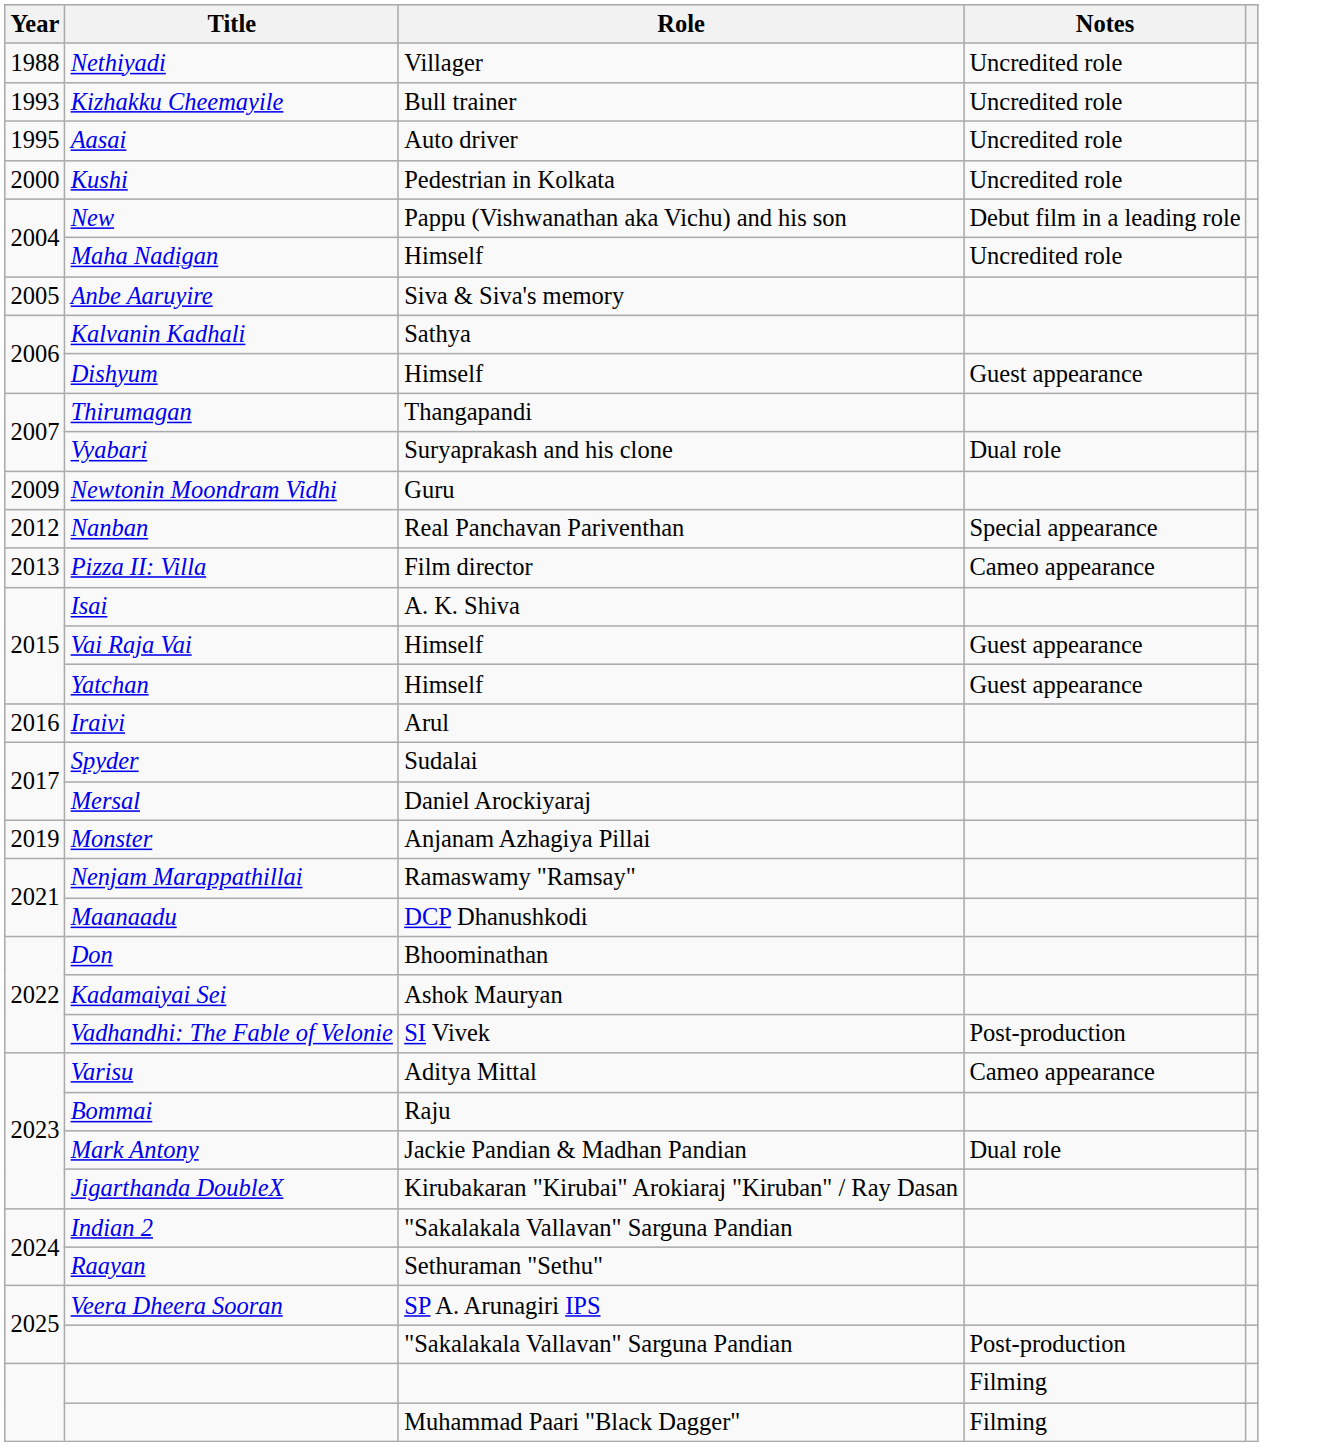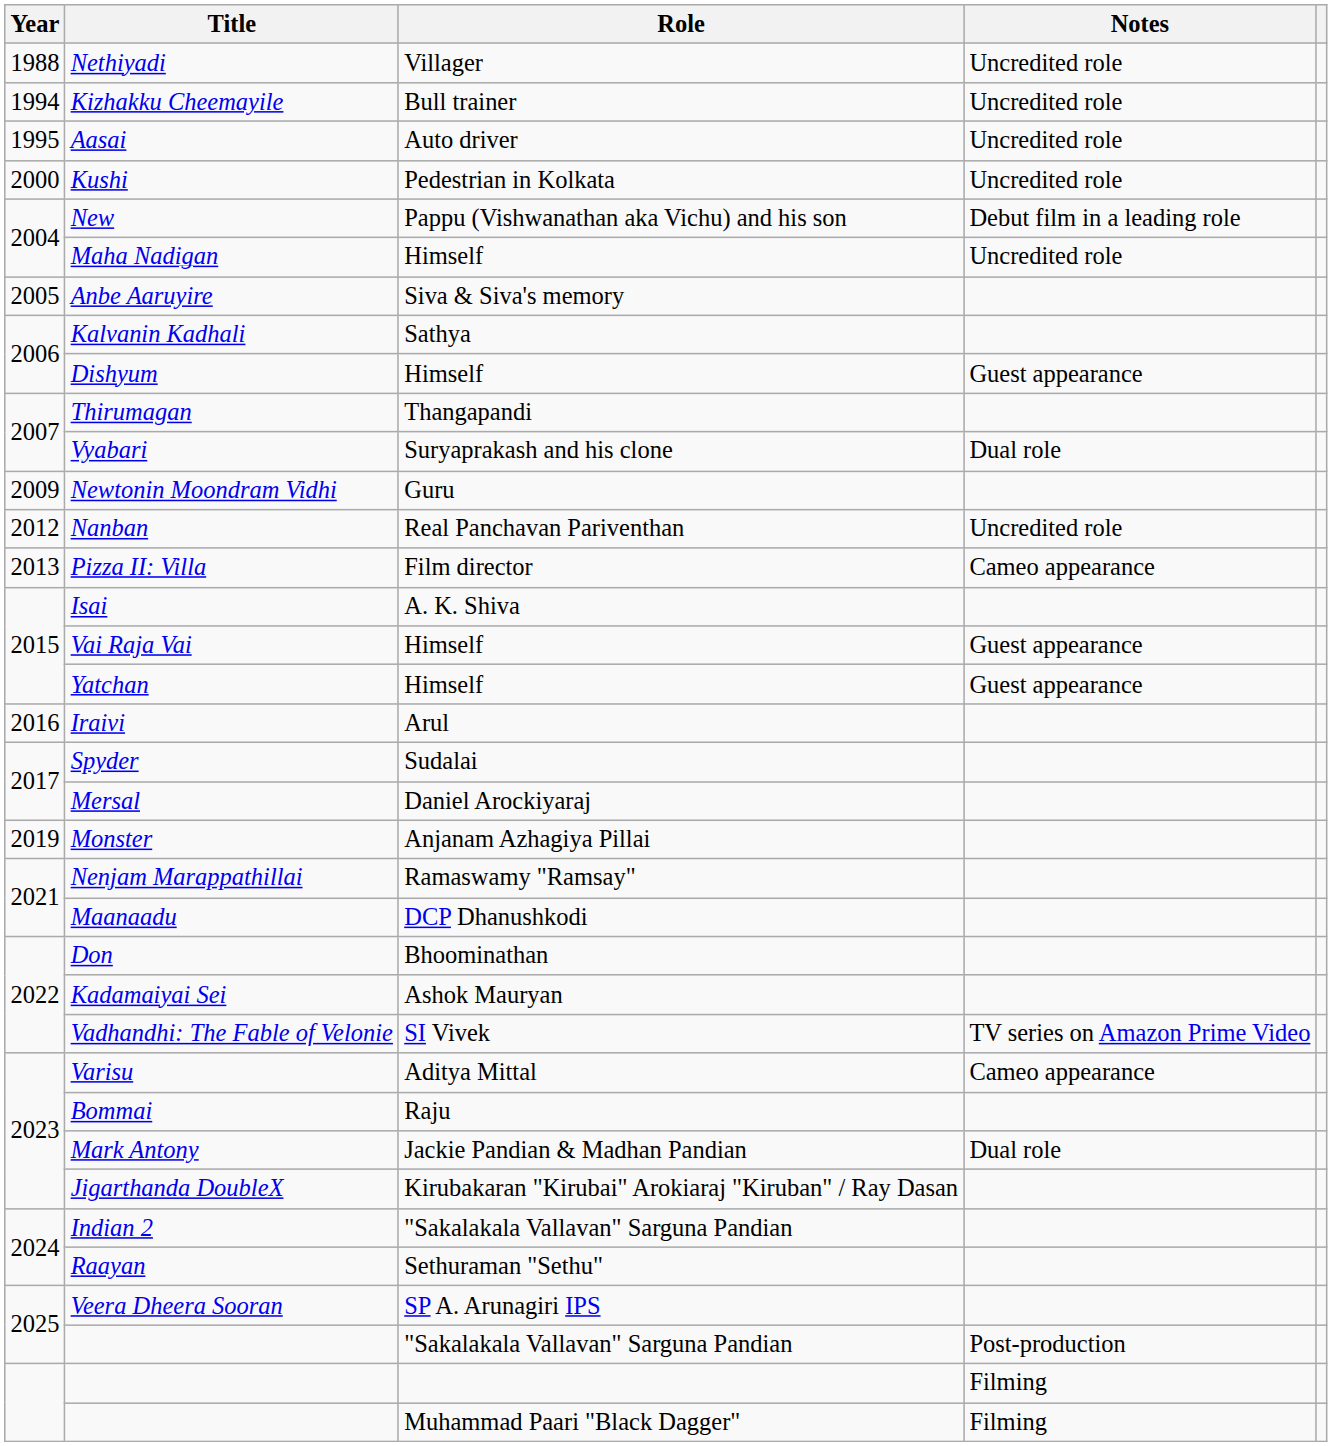Kizhakku Cheemayile | Year: 1993 -> 1994
Nanban | Notes: Special appearance -> Uncredited role
Vadhandhi: The Fable of Velonie | Notes: Post-production -> TV series on Amazon Prime Video
